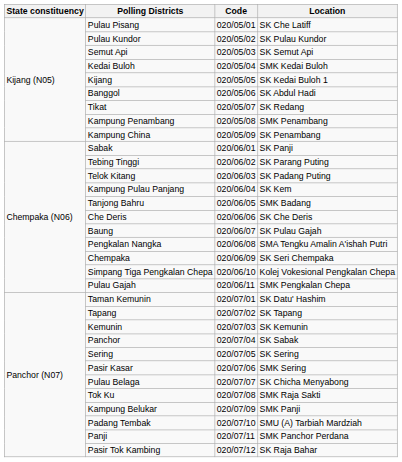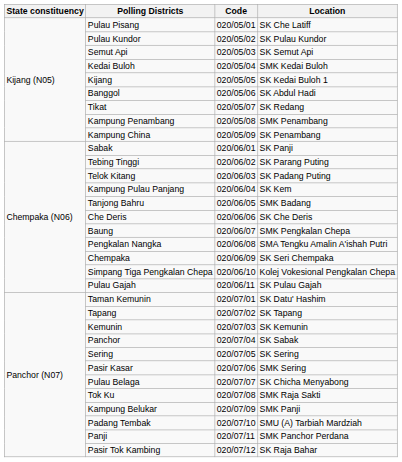Baung | Location: SK Pulau Gajah -> SMK Pengkalan Chepa
Pulau Gajah | Location: SMK Pengkalan Chepa -> SK Pulau Gajah
